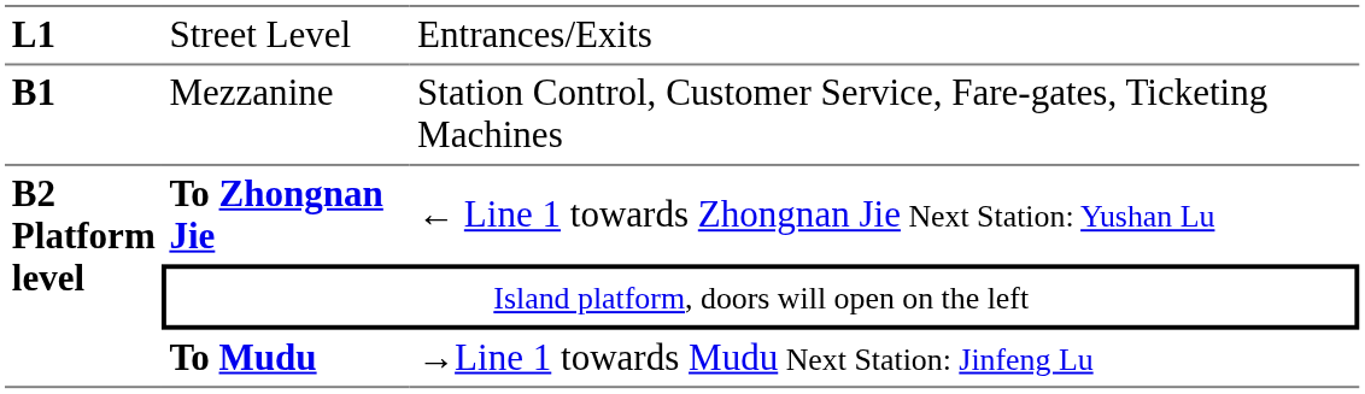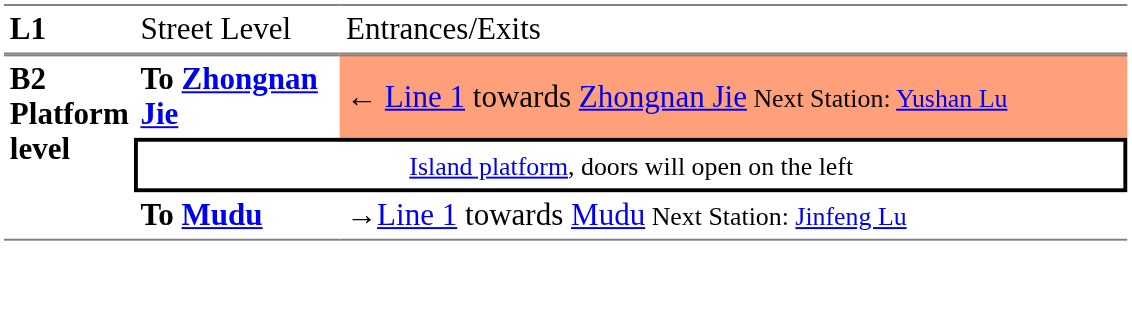- row: B1 | Mezzanine | Station Control, Customer Service, Fare-gates, Ticketing Machines
To Zhongnan Jie | column 3: no background -> lightsalmon background
